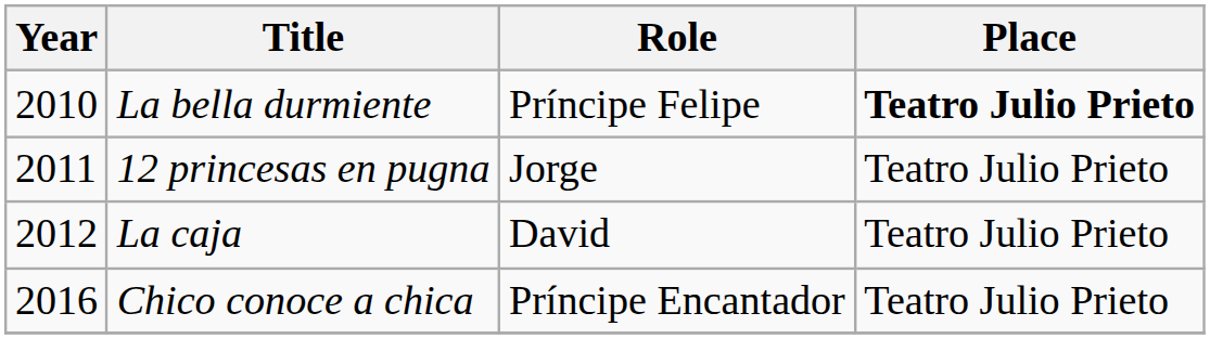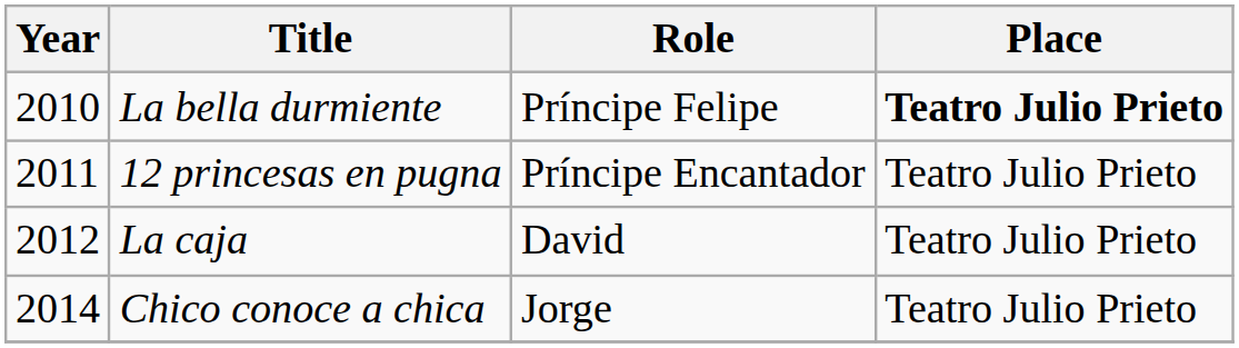12 princesas en pugna | Role: Jorge -> Príncipe Encantador
Chico conoce a chica | Year: 2016 -> 2014
Chico conoce a chica | Role: Príncipe Encantador -> Jorge
